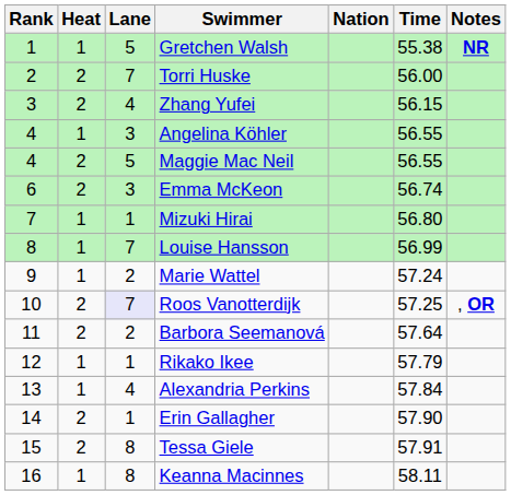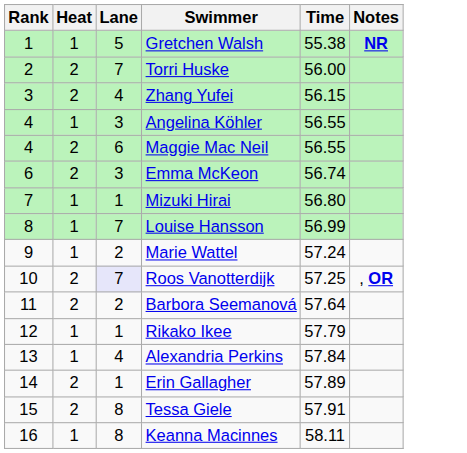- column: Nation
Maggie Mac Neil | Lane: 5 -> 6
Erin Gallagher | Time: 57.90 -> 57.89
